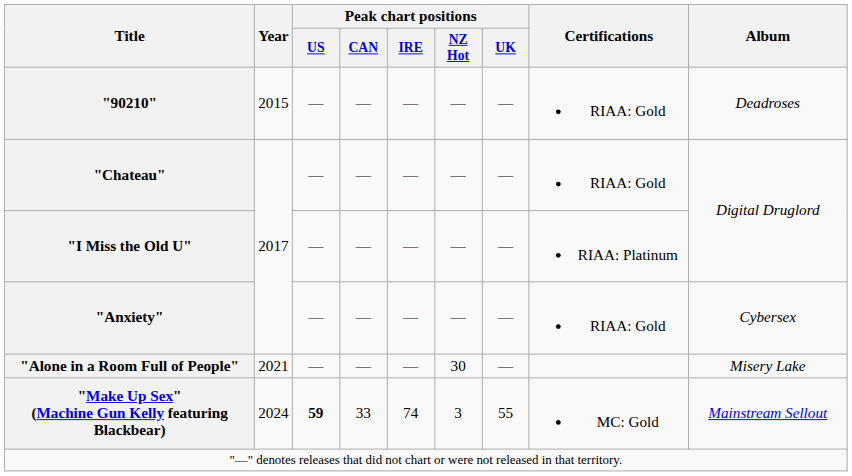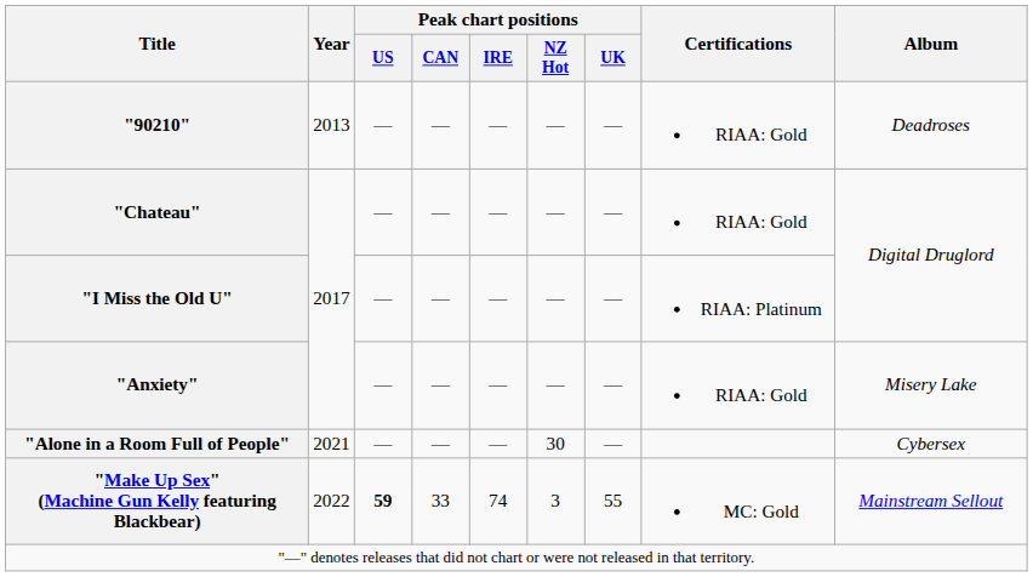"90210" | Year: 2015 -> 2013
"Anxiety" | Album: Cybersex -> Misery Lake
"Alone in a Room Full of People" | Album: Misery Lake -> Cybersex
"Make Up Sex" (Machine Gun Kelly featuring Blackbear) | Year: 2024 -> 2022
